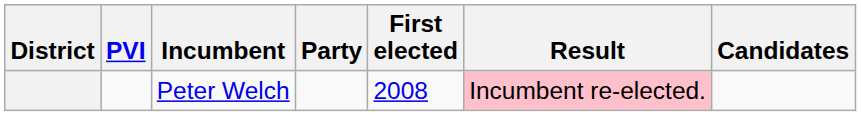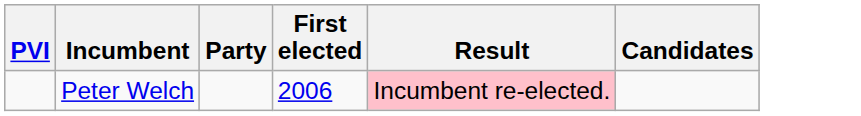- column: District
Peter Welch | First elected: 2008 -> 2006
